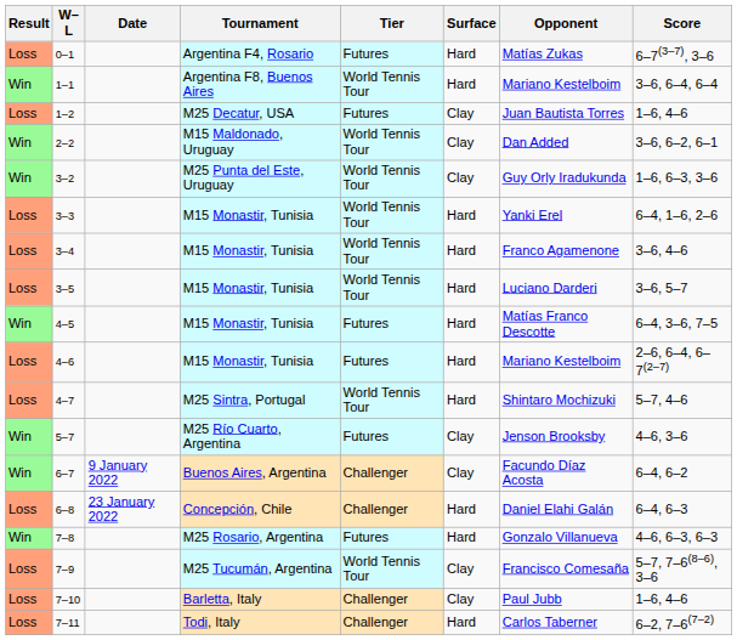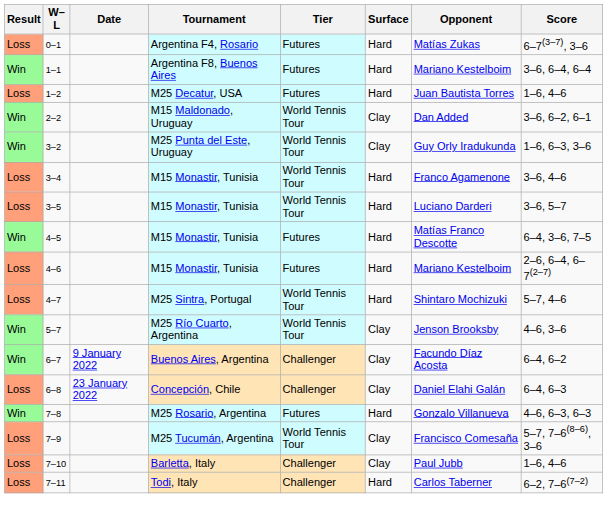1–1 | Tier: World Tennis Tour -> Futures
1–2 | Surface: Clay -> Hard
- row: Loss | 3–3 | M15 Monastir, Tunisia | World Tennis Tour | Hard | Yanki Erel | 6–4, 1–6, 2–6
5–7 | Tier: Futures -> World Tennis Tour
6–8 | Surface: Hard -> Clay
